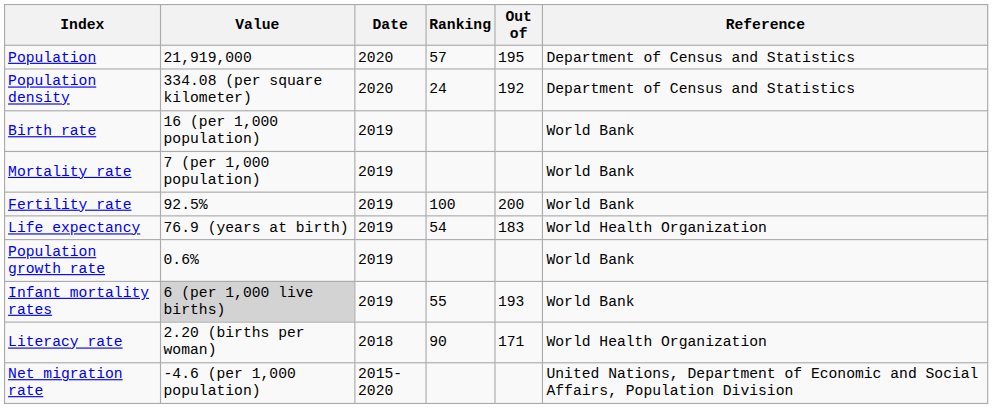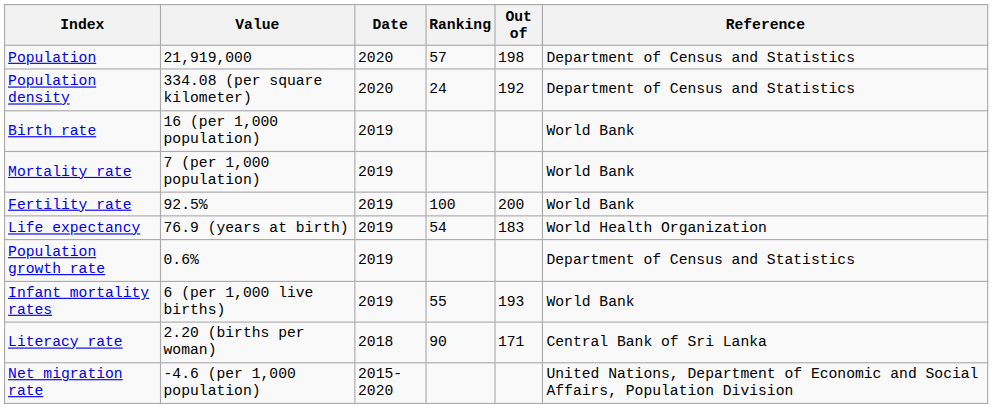Population | Out of: 195 -> 198
Population growth rate | Reference: World Bank -> Department of Census and Statistics
Infant mortality rates | Value: lightgrey background -> no background
Literacy rate | Reference: World Health Organization -> Central Bank of Sri Lanka
